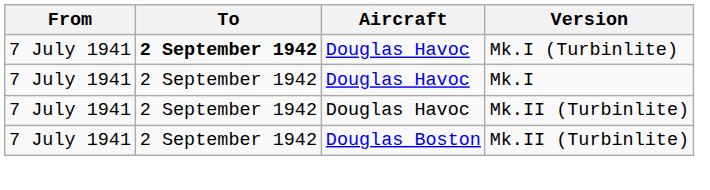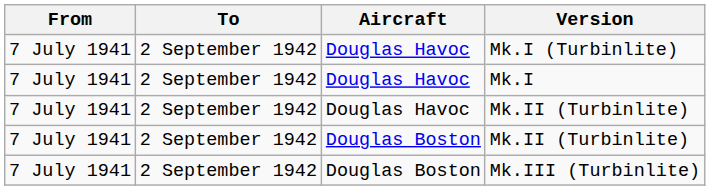Mk.I (Turbinlite) | To: bold -> normal
+ row: 7 July 1941 | 2 September 1942 | Douglas Boston | Mk.III (Turbinlite)
